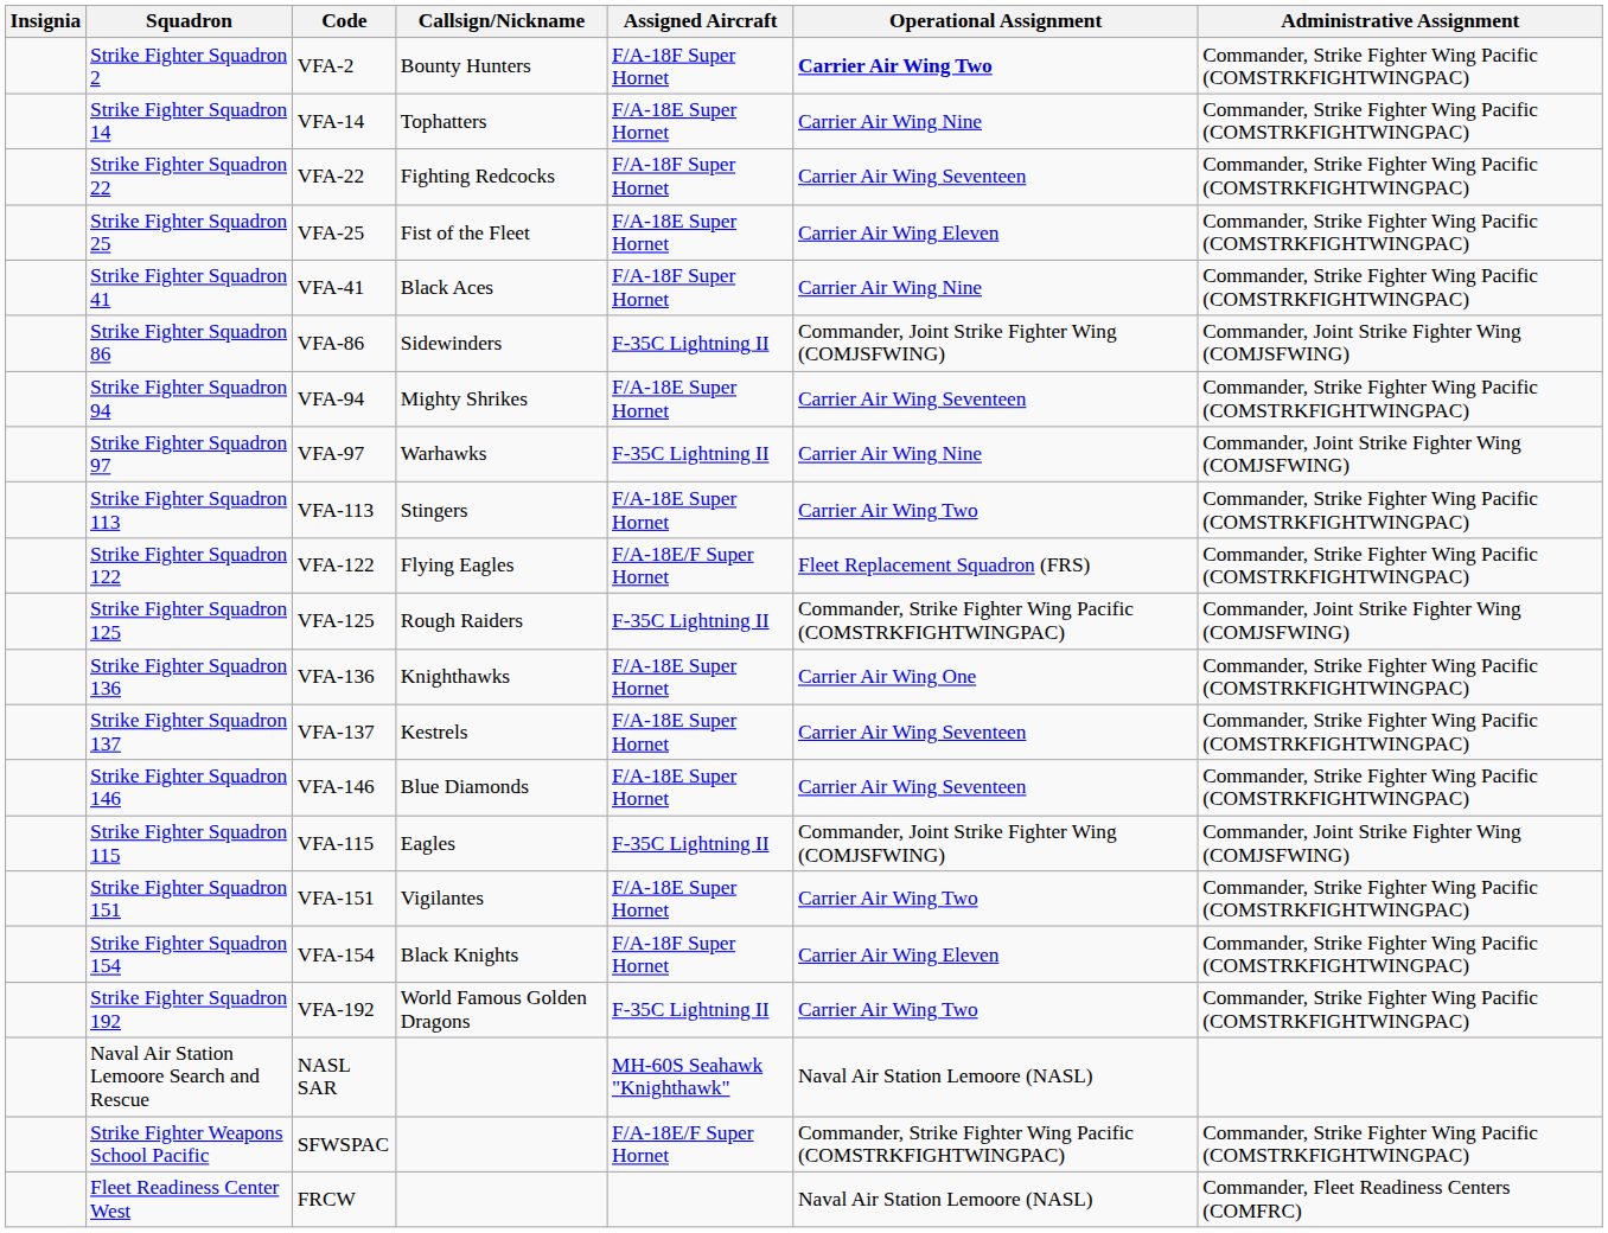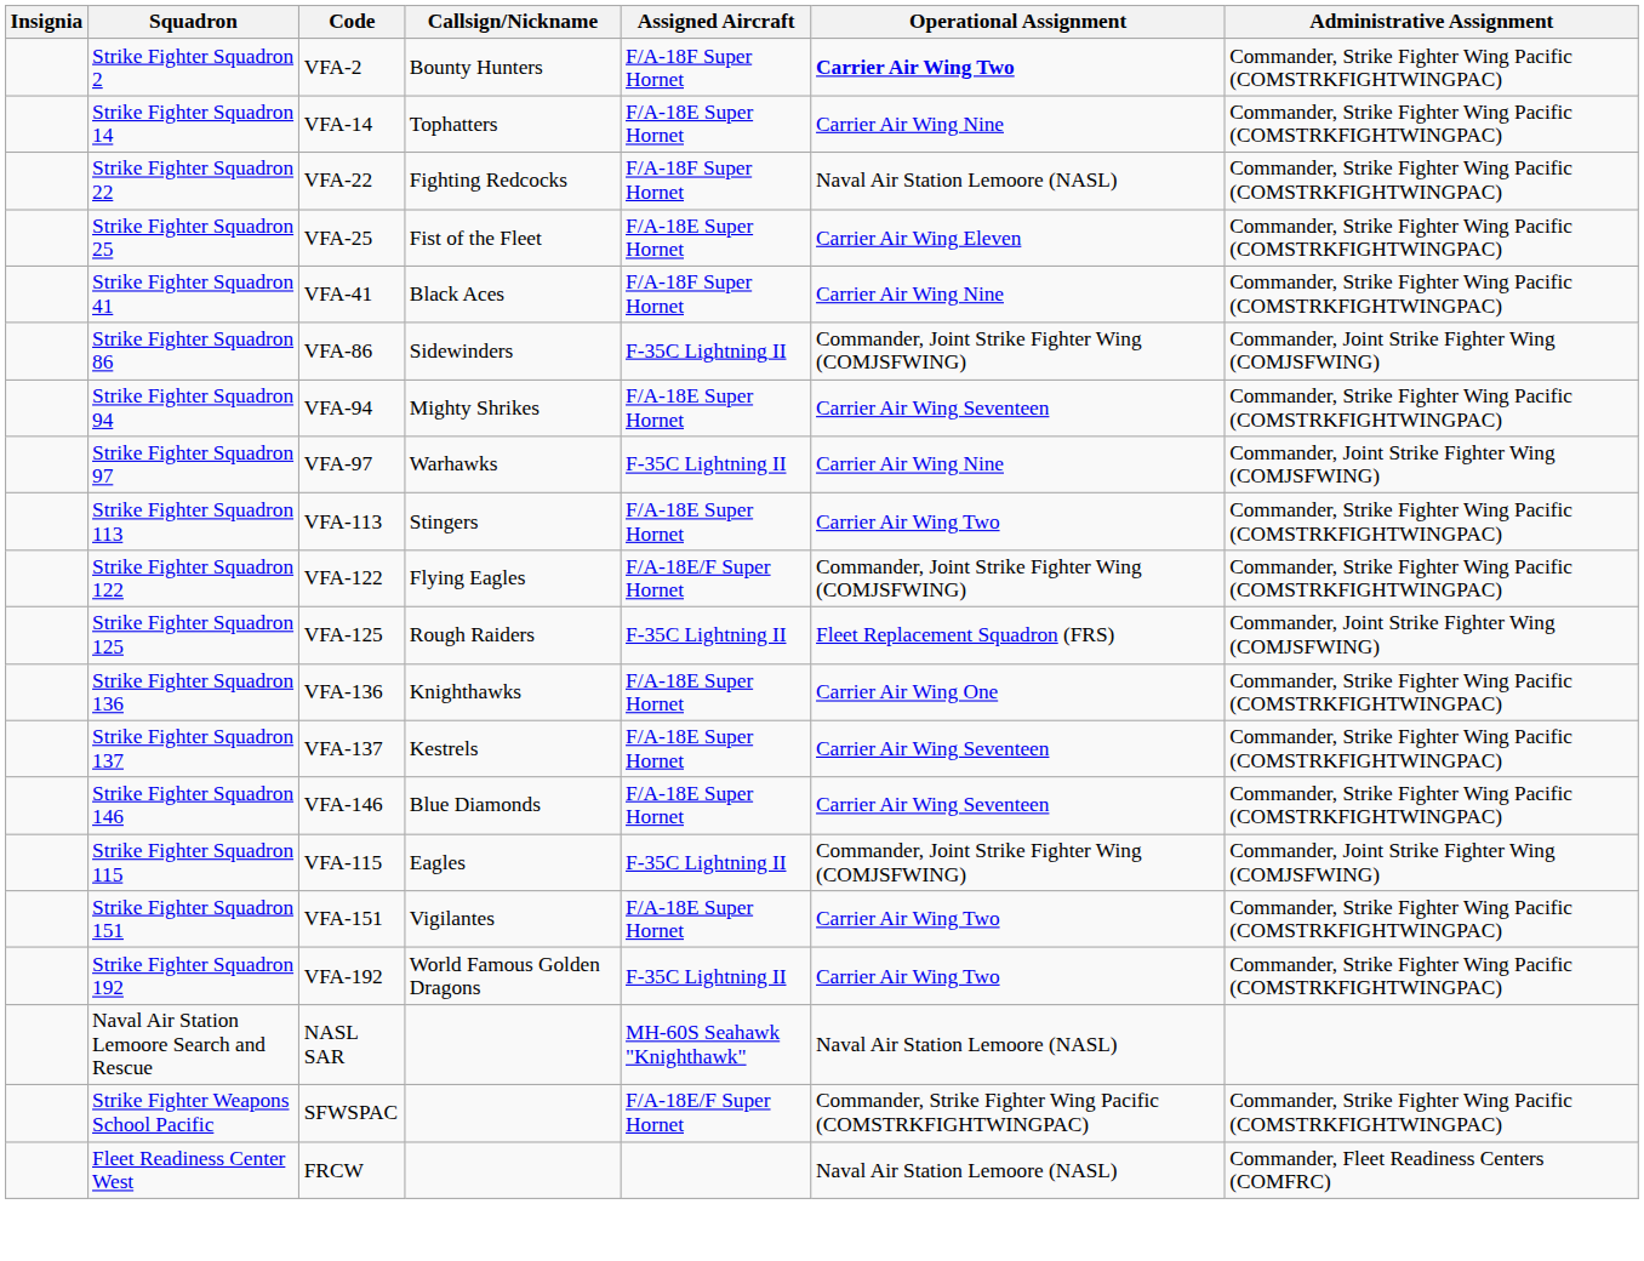Strike Fighter Squadron 22 | Operational Assignment: Carrier Air Wing Seventeen -> Naval Air Station Lemoore (NASL)
Strike Fighter Squadron 122 | Operational Assignment: Fleet Replacement Squadron (FRS) -> Commander, Joint Strike Fighter Wing (COMJSFWING)
Strike Fighter Squadron 125 | Operational Assignment: Commander, Strike Fighter Wing Pacific (COMSTRKFIGHTWINGPAC) -> Fleet Replacement Squadron (FRS)
- row: Strike Fighter Squadron 154 | VFA-154 | Black Knights | F/A-18F Super Hornet | Carrier Air Wing Eleven | Commander, Strike Fighter Wing Pacific (COMSTRKFIGHTWINGPAC)
